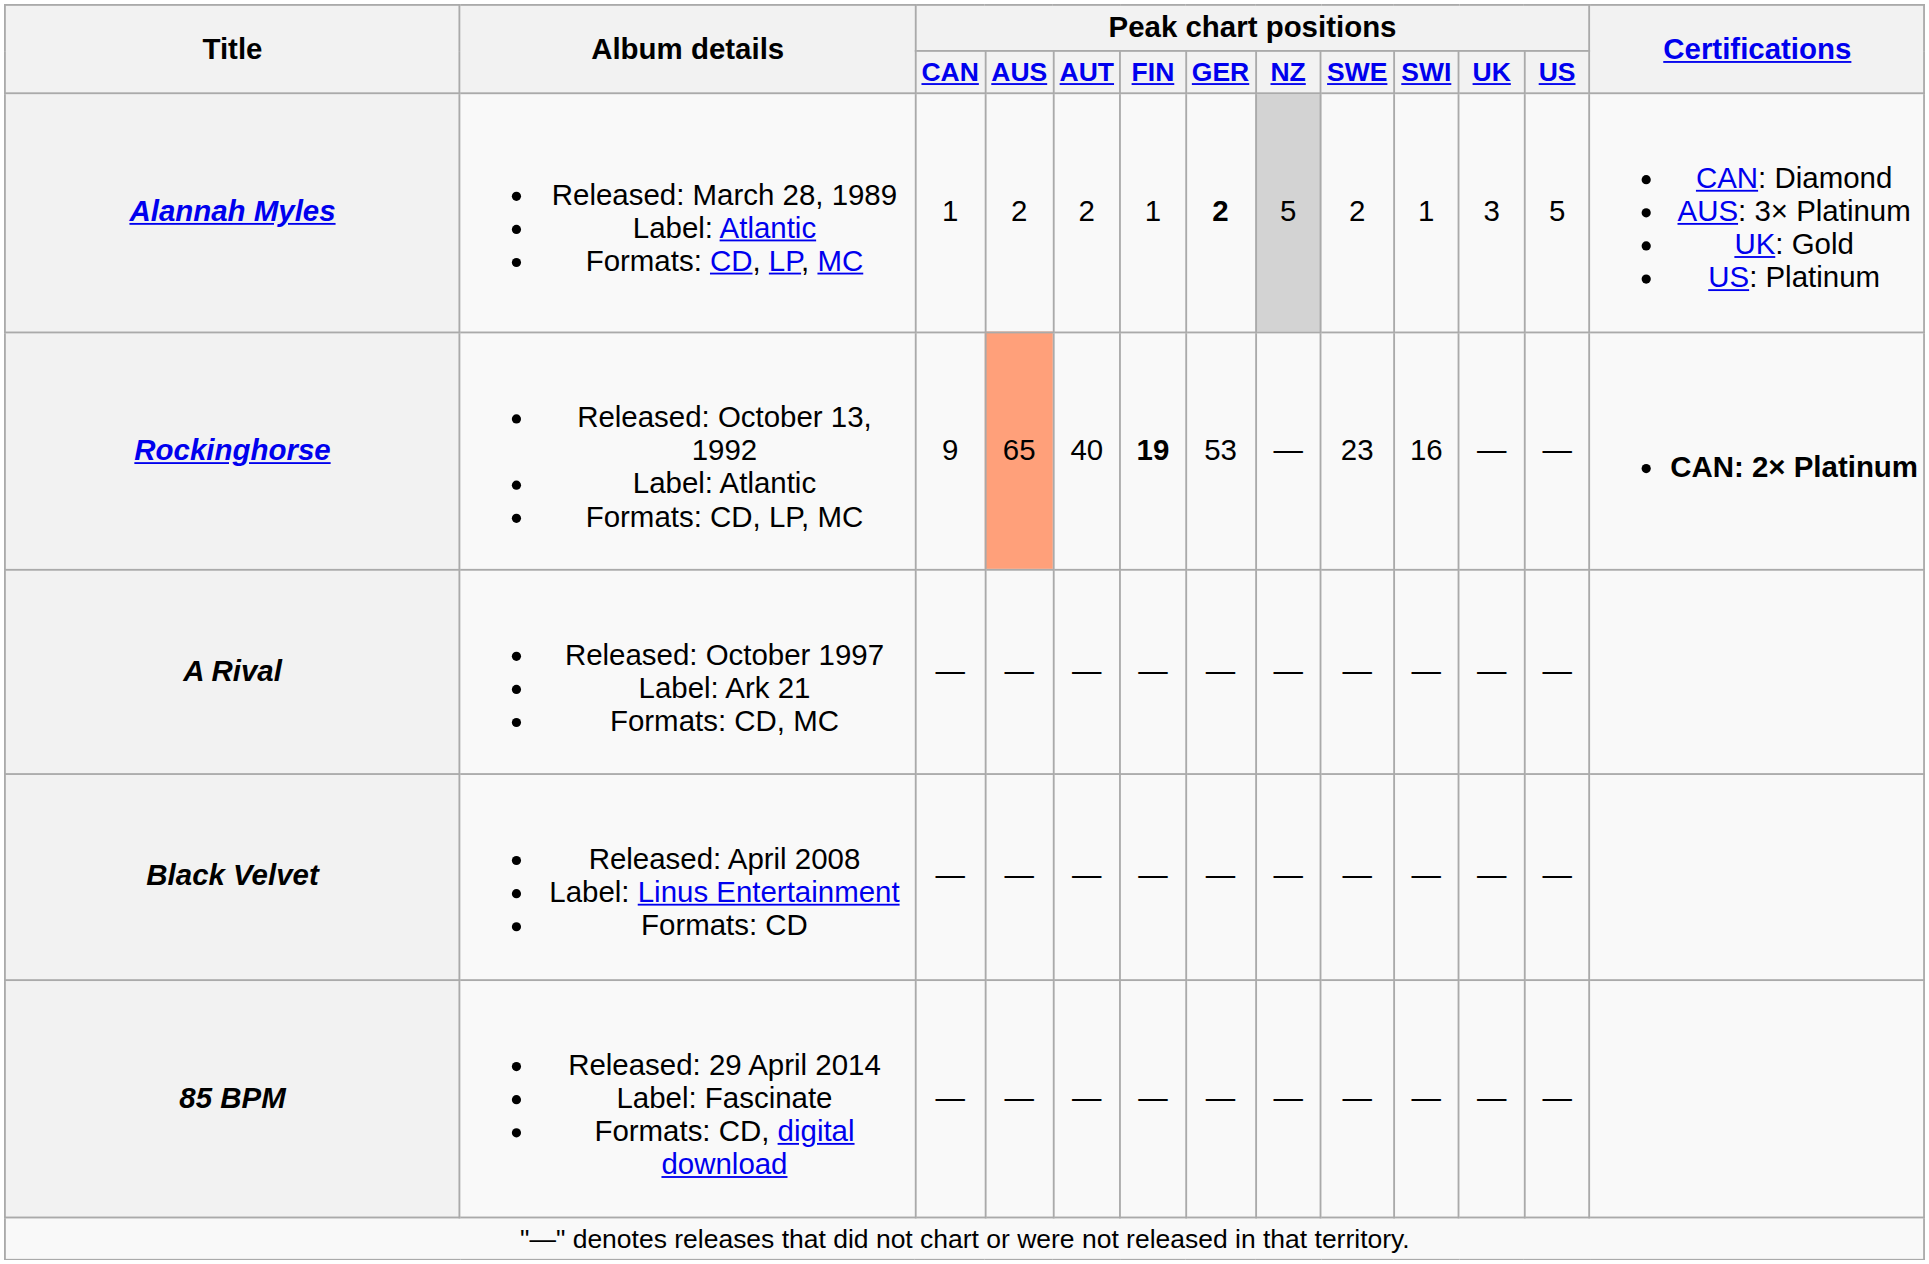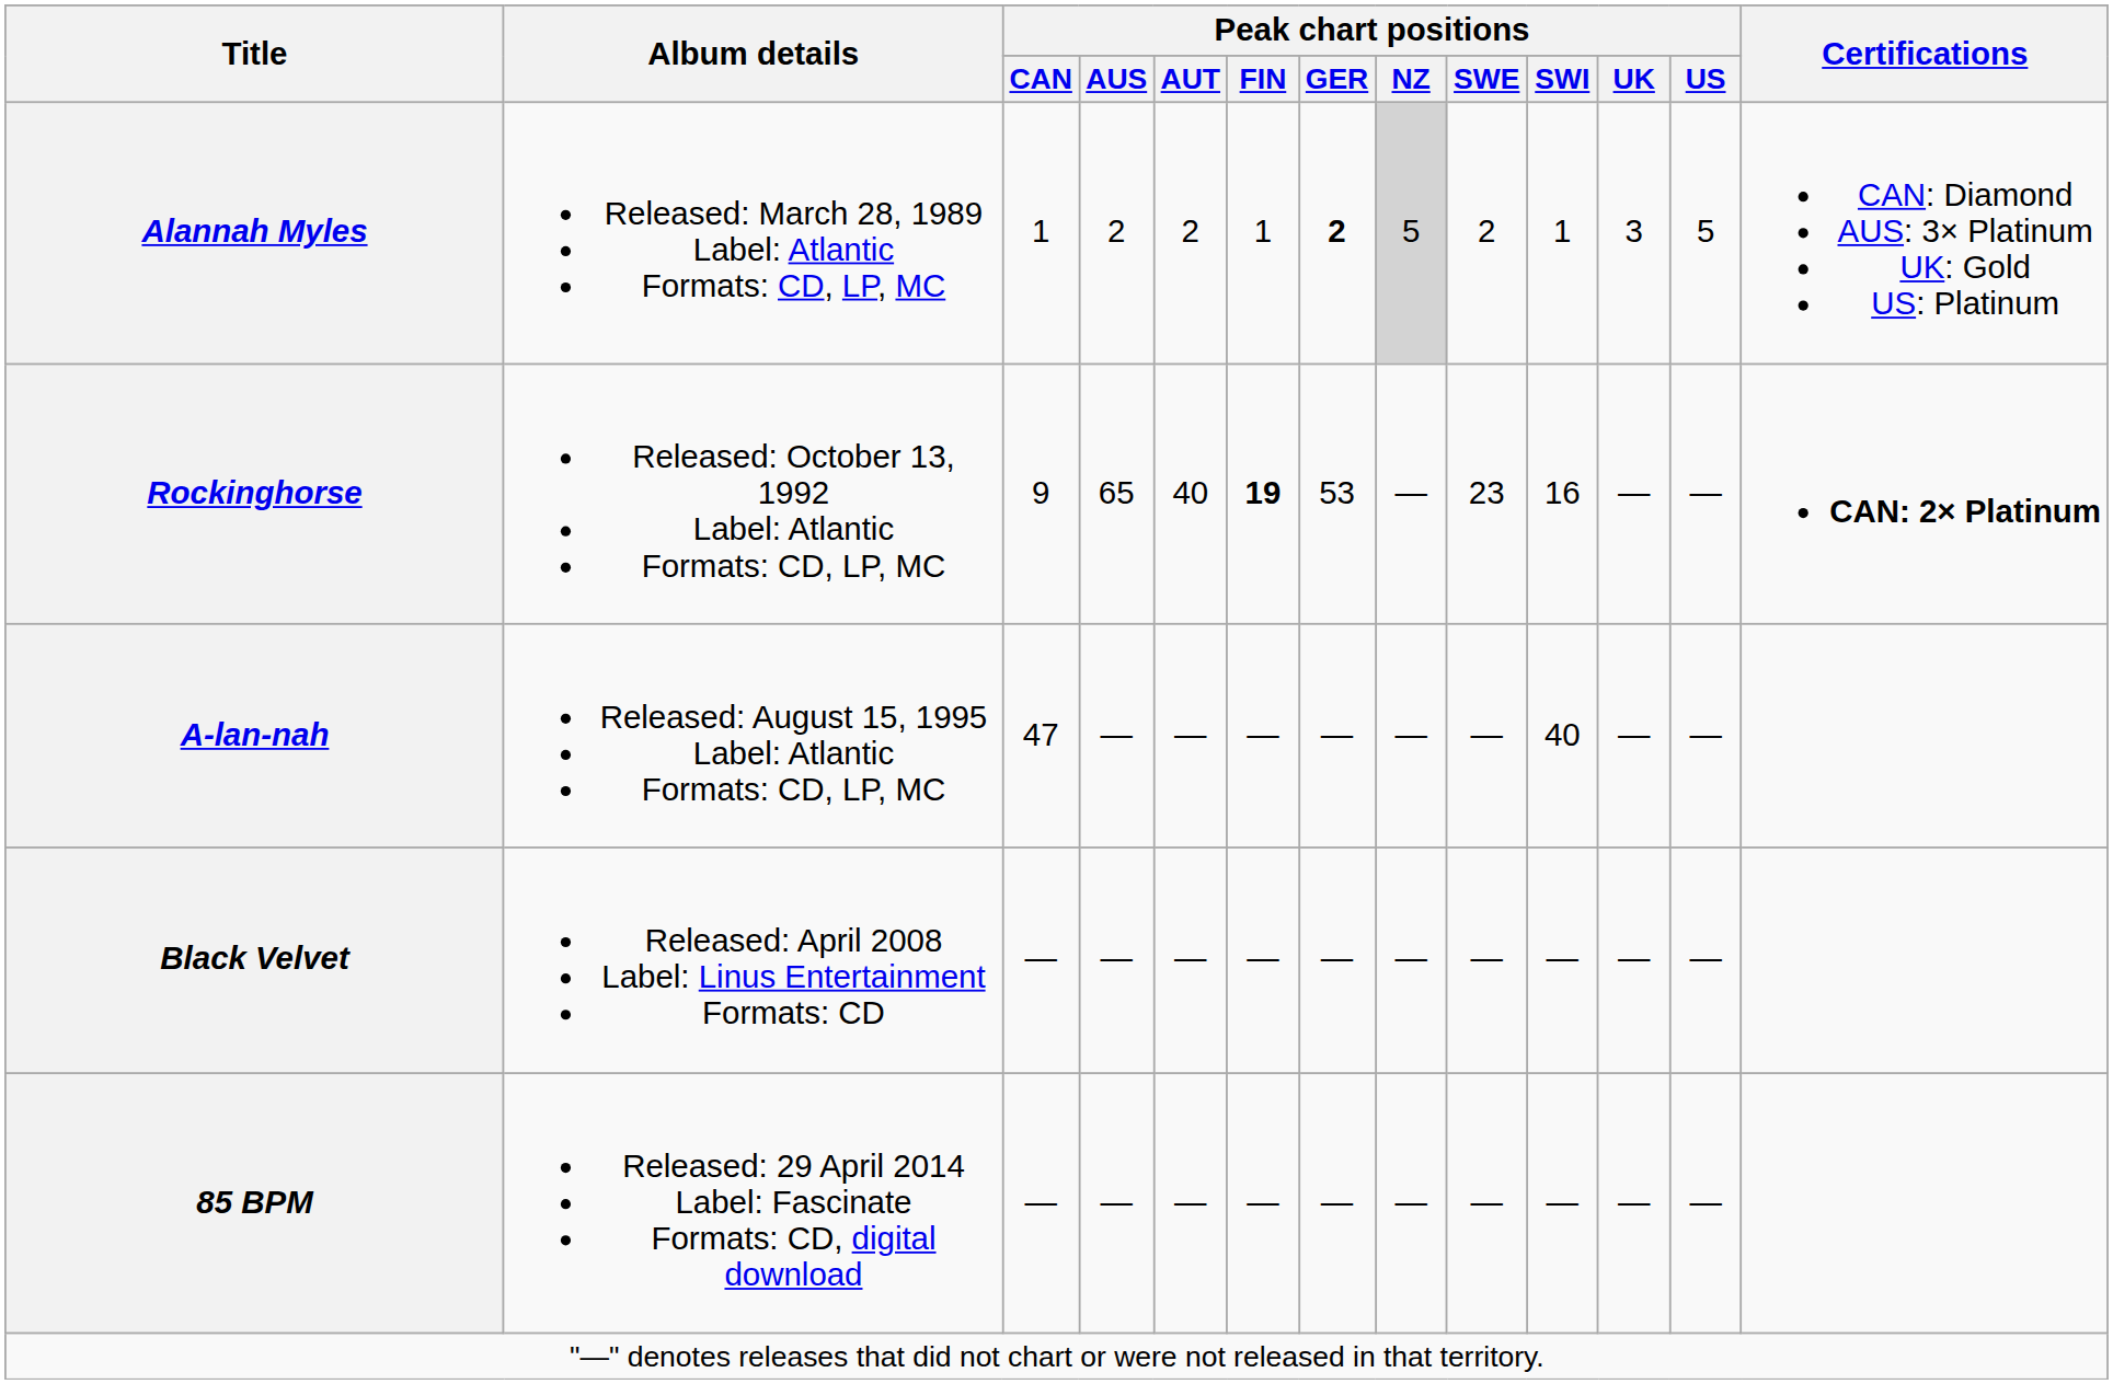Rockinghorse | Peak chart positions / AUS: lightsalmon background -> no background
+ row: A-lan-nah | Released: August 15, 1995 Label: Atlantic Formats: CD, LP, MC | 47 | — | — | — | — | — | — | 40 | — | —
- row: A Rival | Released: October 1997 Label: Ark 21 Formats: CD, MC | — | — | — | — | — | — | — | — | — | —
